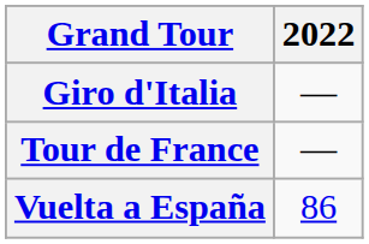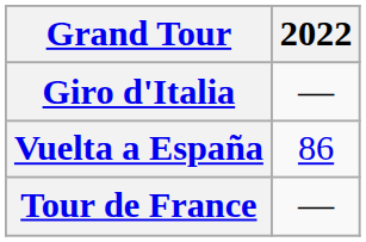rows swapped: Tour de France <-> Vuelta a España
